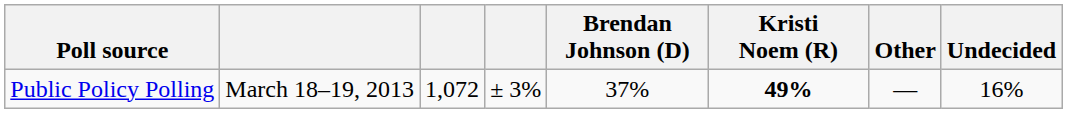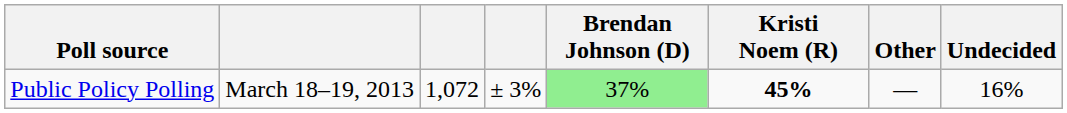Public Policy Polling | Brendan Johnson (D): no background -> lightgreen background
Public Policy Polling | Kristi Noem (R): 49% -> 45%
